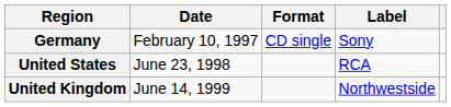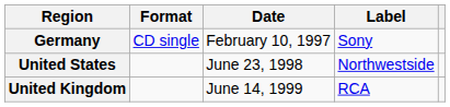columns swapped: Date <-> Format
United States | Label: RCA -> Northwestside
United Kingdom | Label: Northwestside -> RCA
